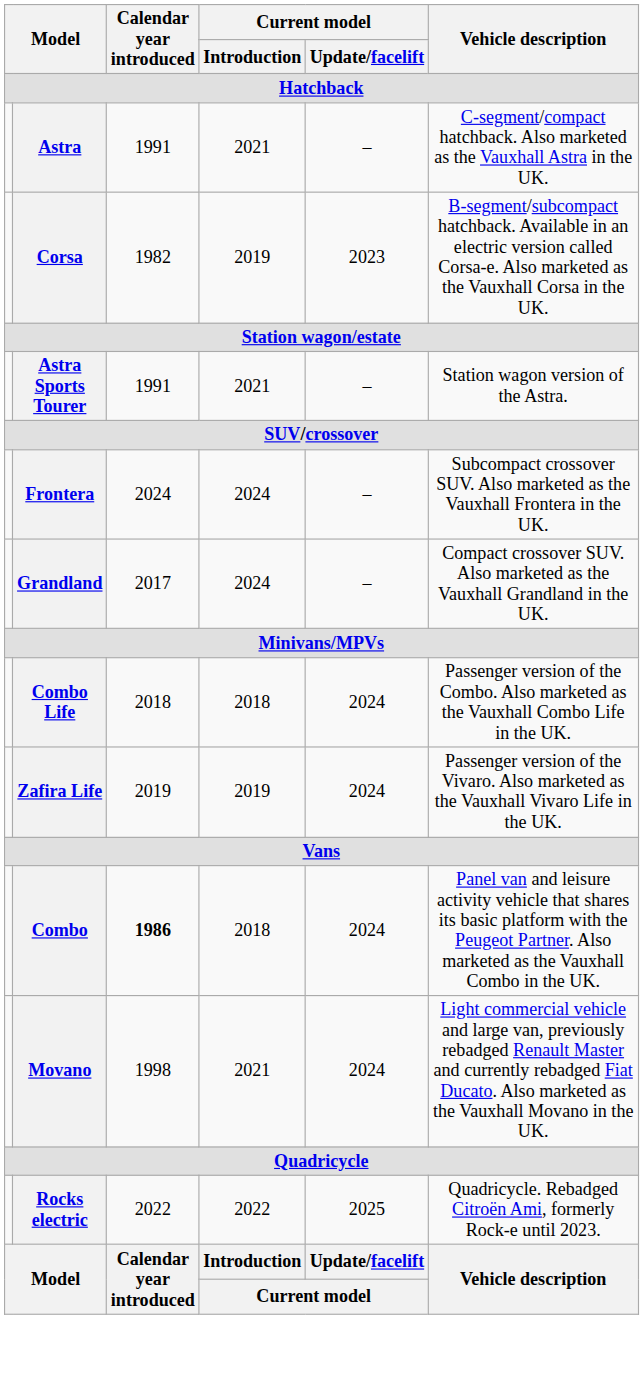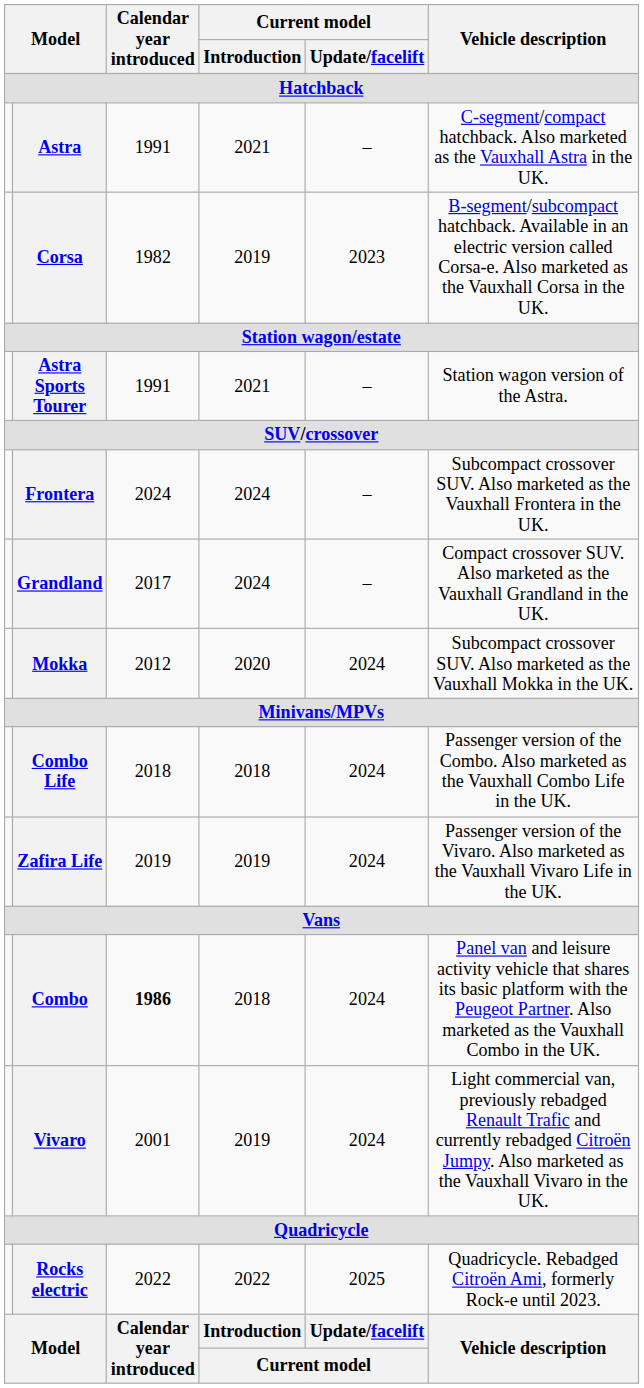+ row: Mokka | 2012 | 2020 | 2024 | Subcompact crossover SUV. Also marketed as the Vauxhall Mokka in the UK.
- row: Movano | 1998 | 2021 | 2024 | Light commercial vehicle and large van, previously rebadged Renault Master and currently rebadged Fiat Ducato. Also marketed as the Vauxhall Movano in the UK.
+ row: Vivaro | 2001 | 2019 | 2024 | Light commercial van, previously rebadged Renault Trafic and currently rebadged Citroën Jumpy. Also marketed as the Vauxhall Vivaro in the UK.
